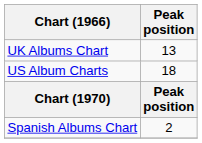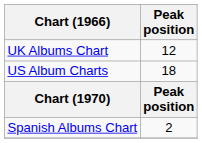UK Albums Chart | Peak position: 13 -> 12
